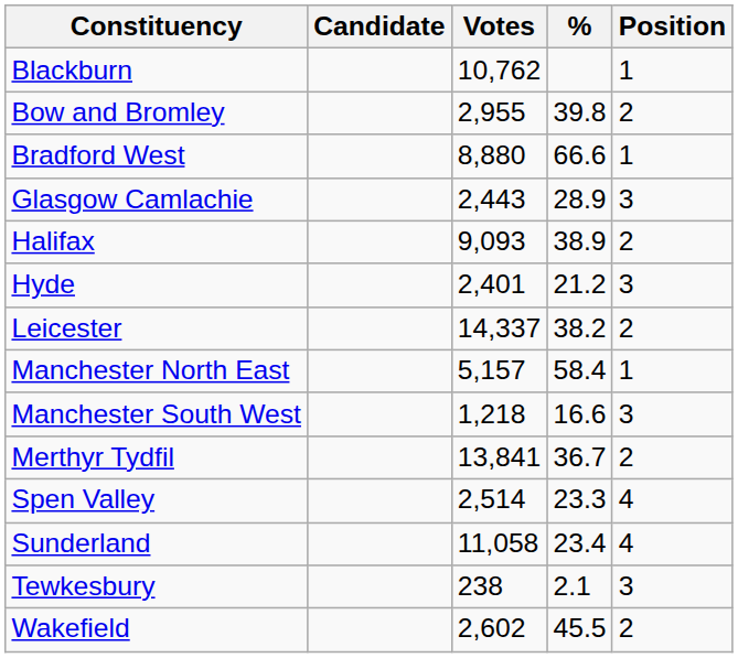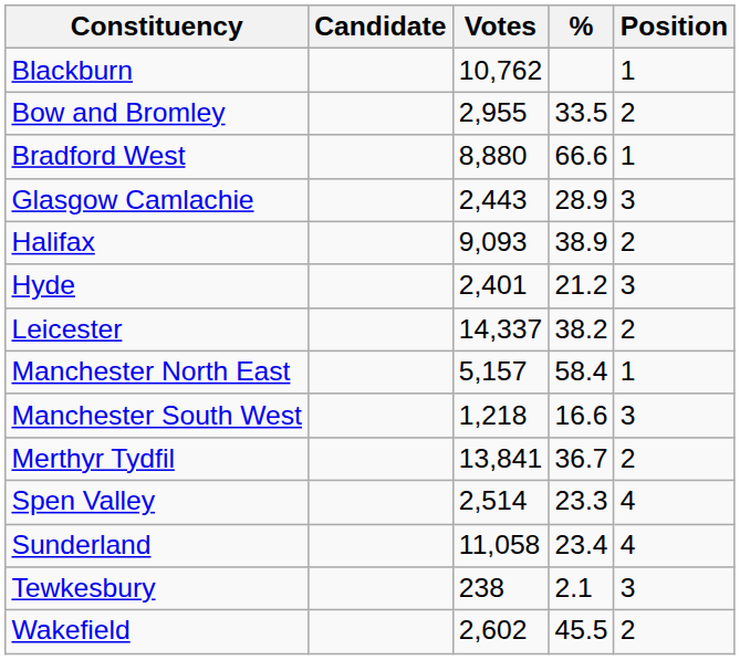Bow and Bromley | %: 39.8 -> 33.5
